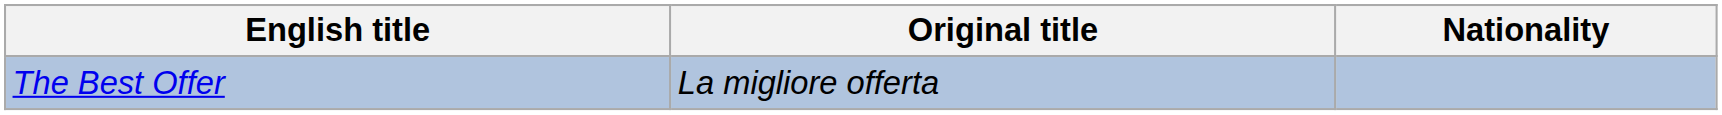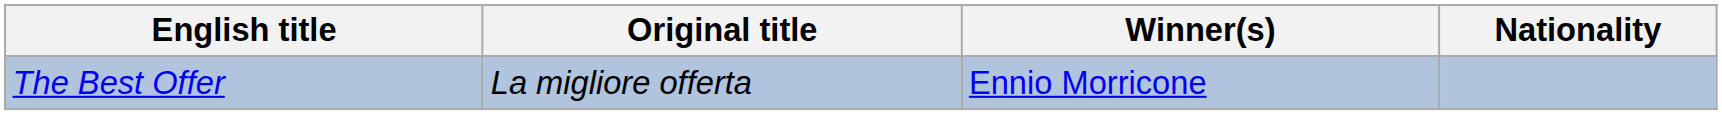+ column: Winner(s) | Ennio Morricone
